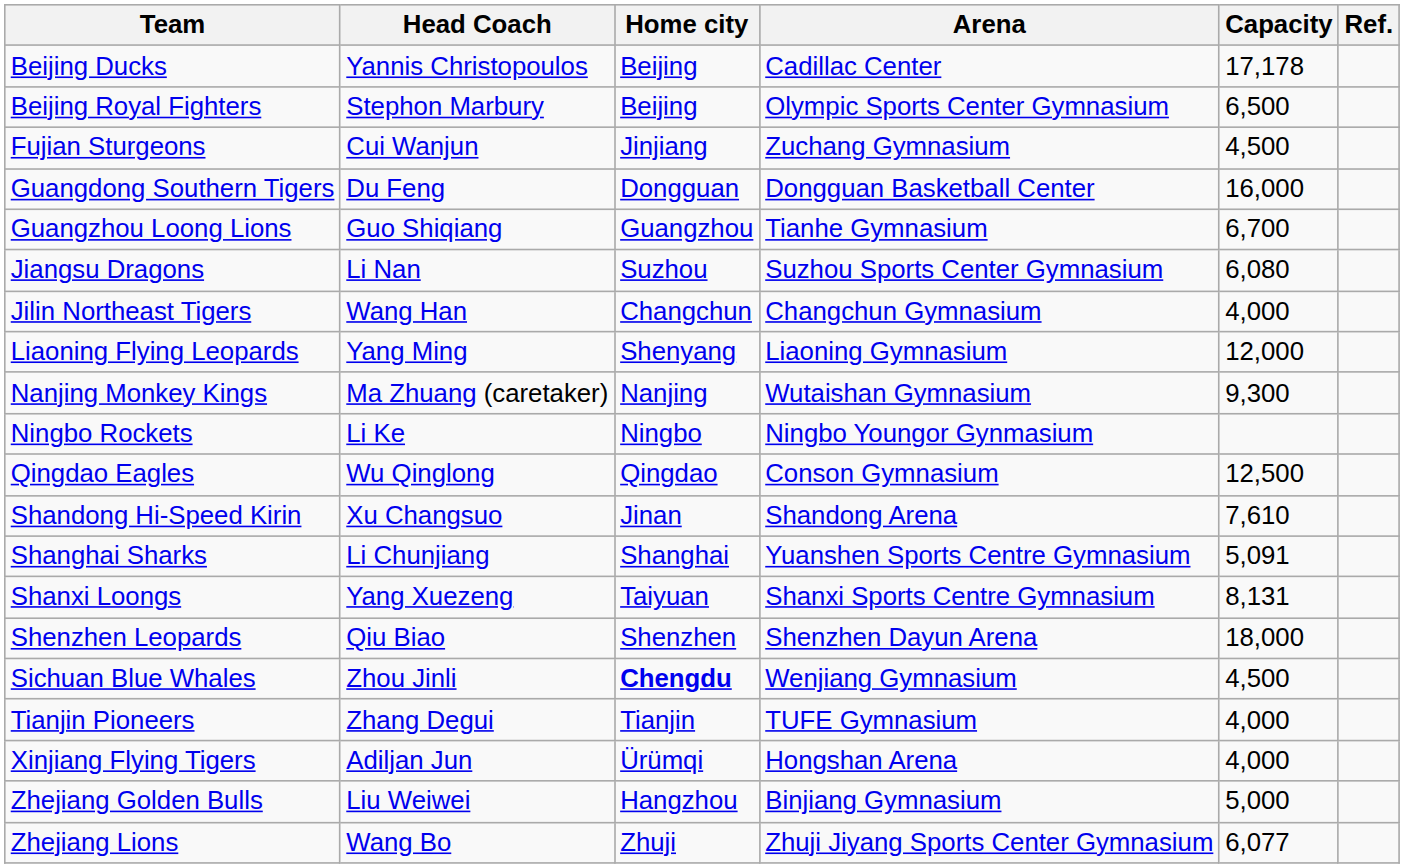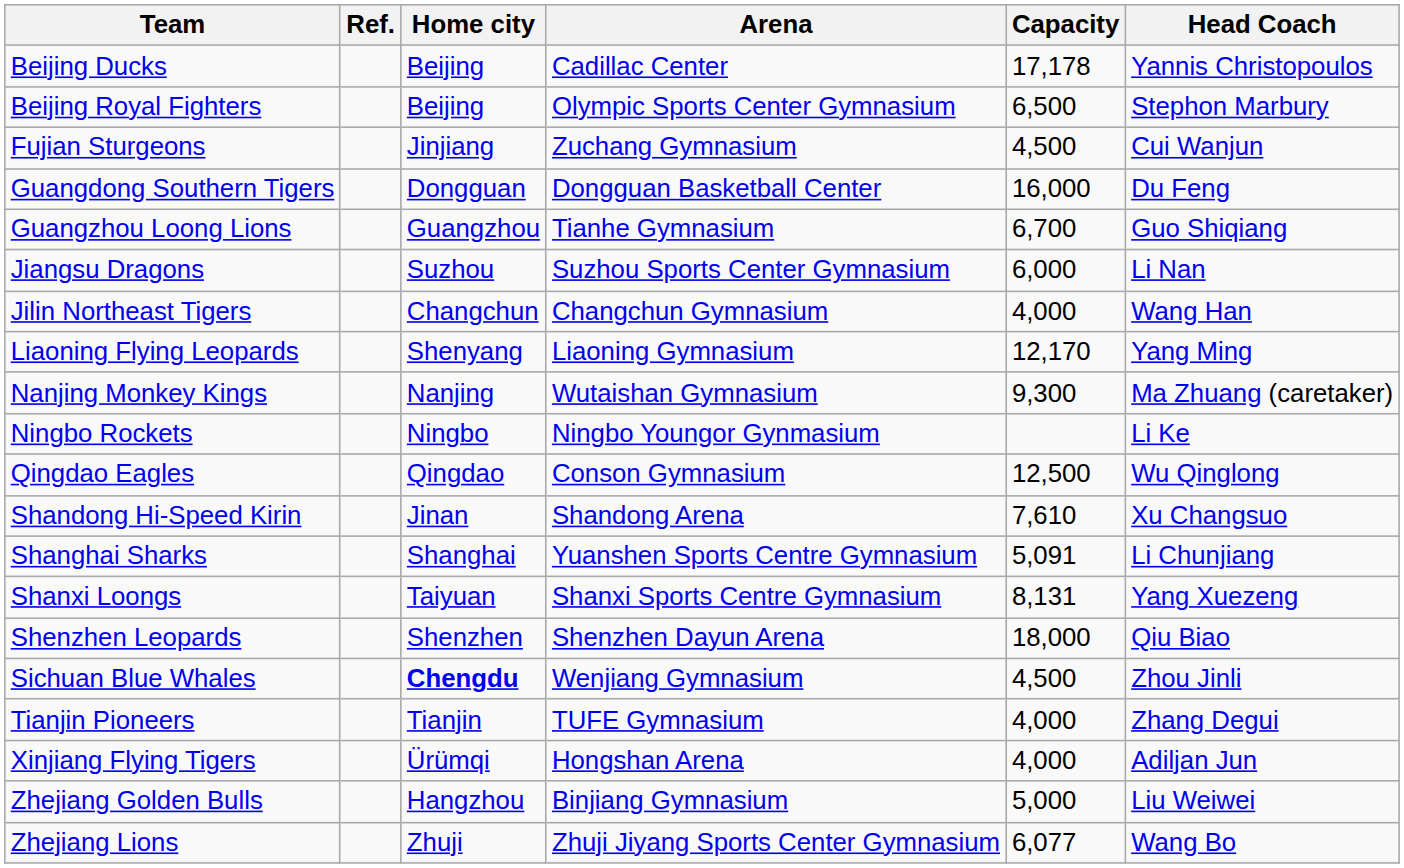columns swapped: Head Coach <-> Ref.
Jiangsu Dragons | Capacity: 6,080 -> 6,000
Liaoning Flying Leopards | Capacity: 12,000 -> 12,170
